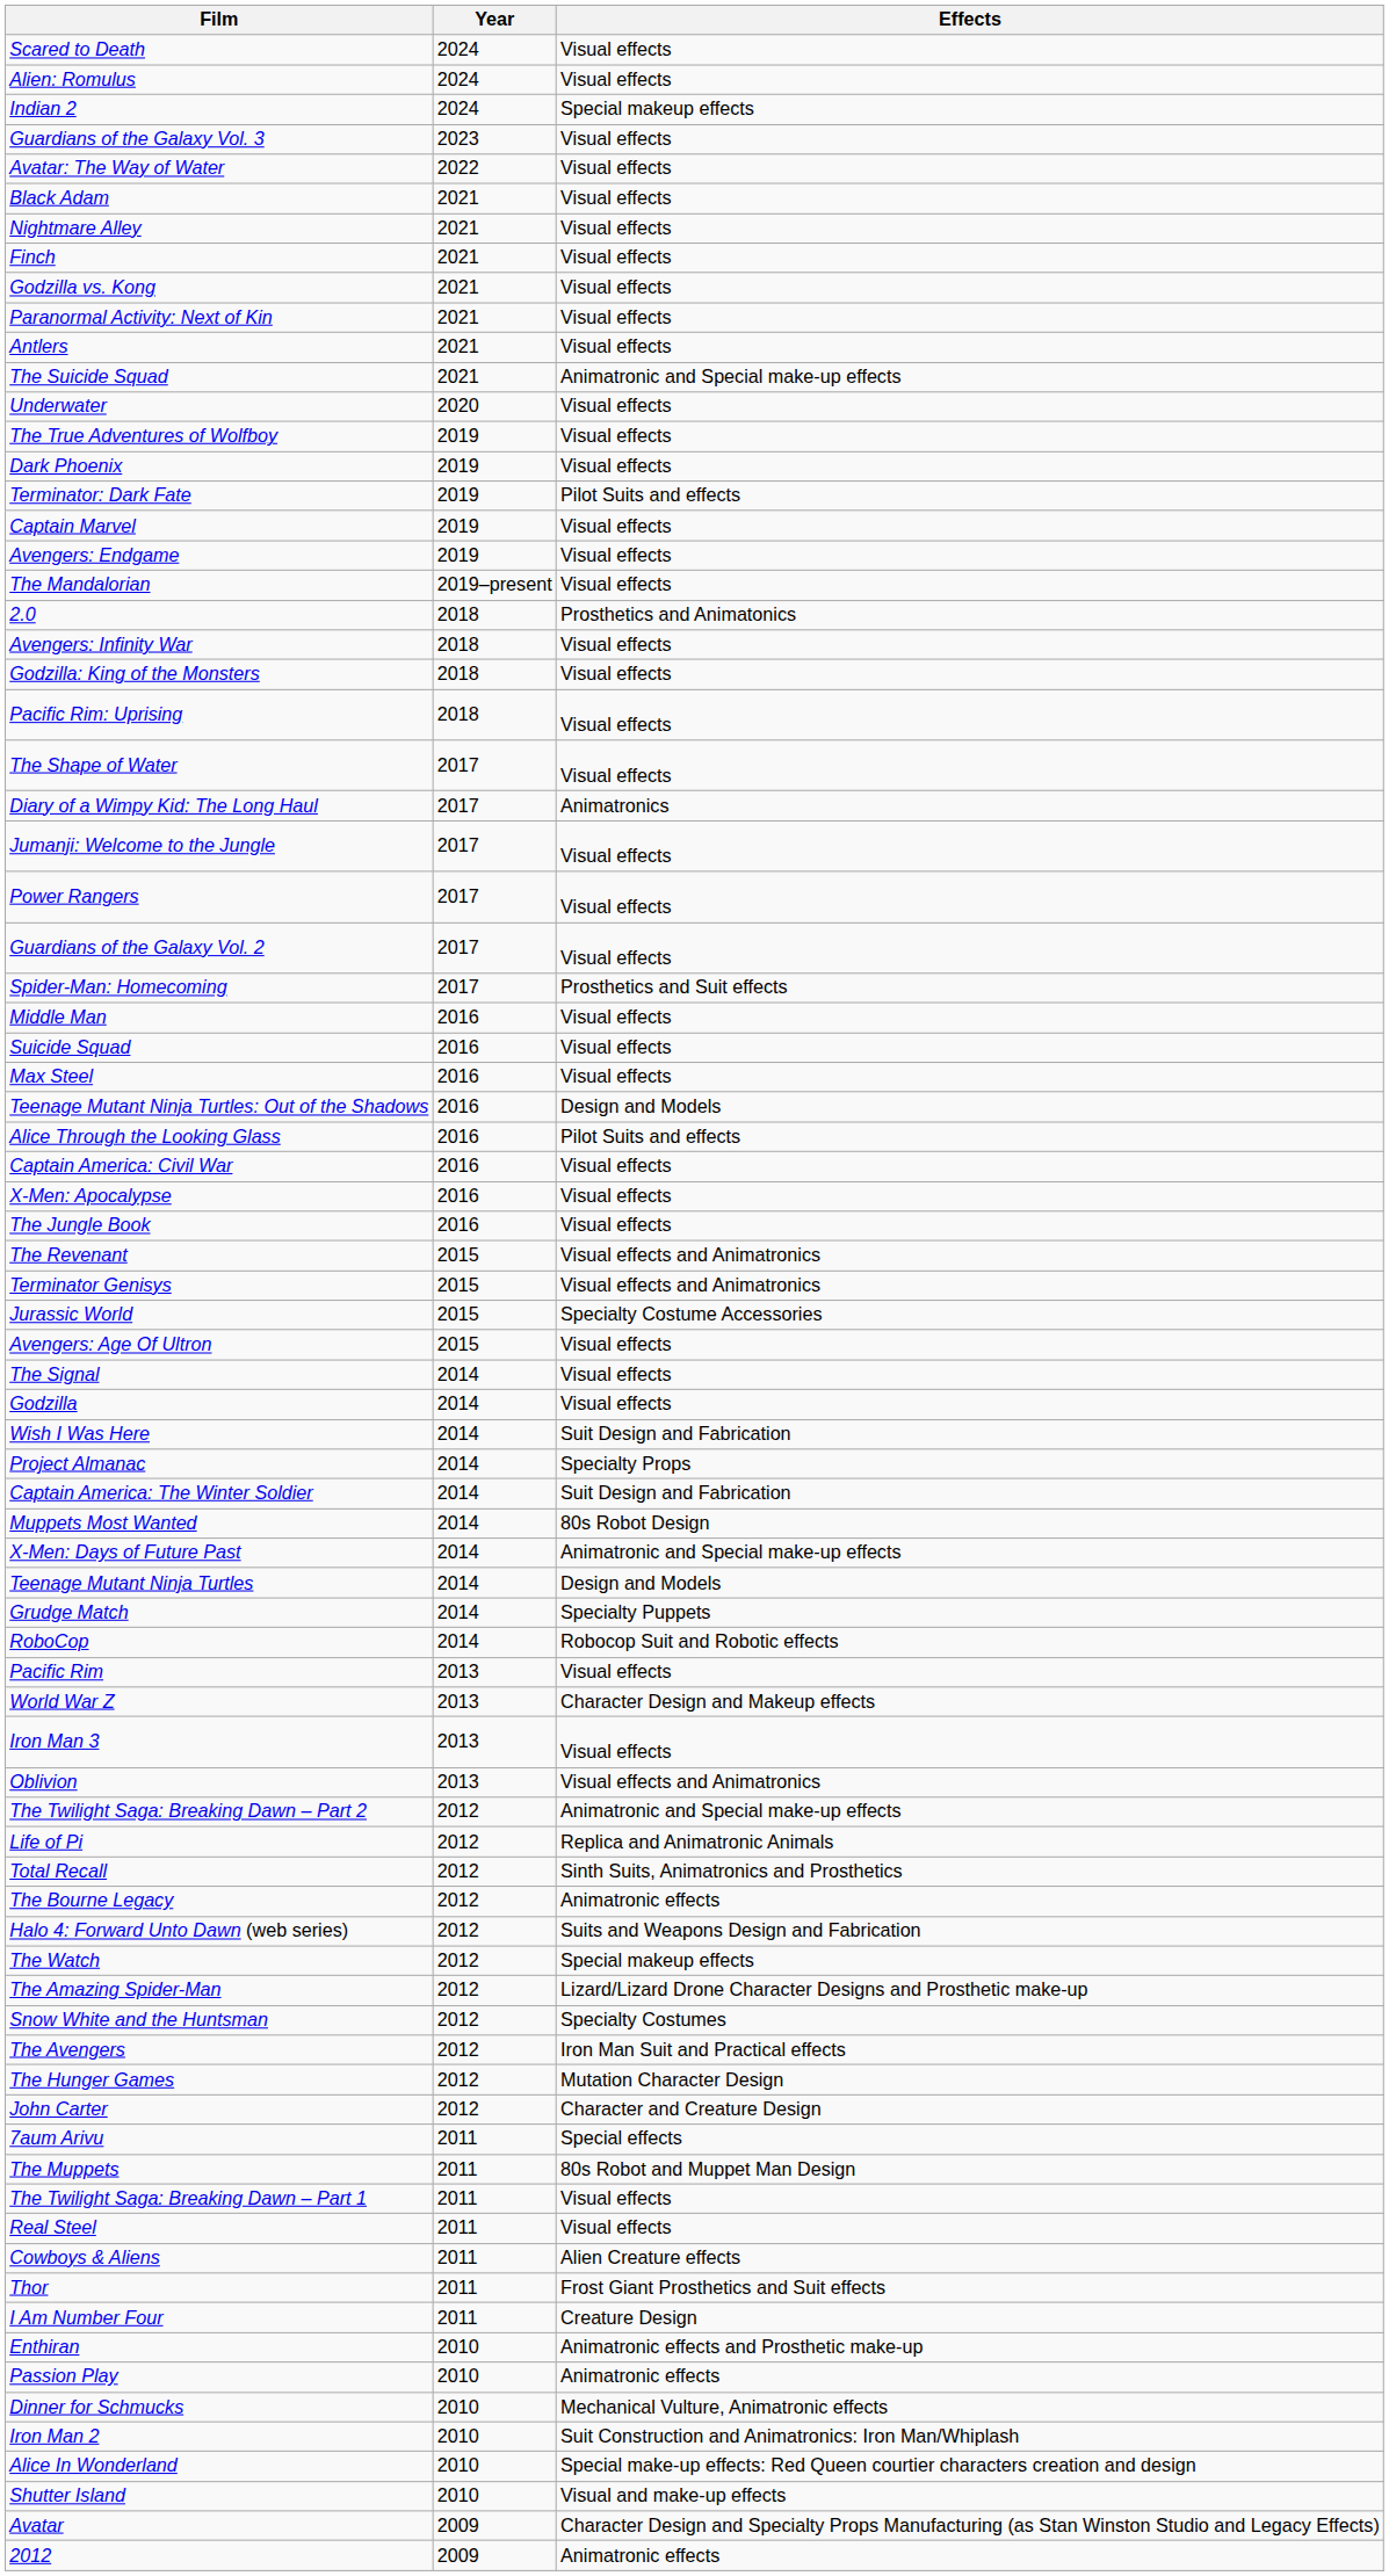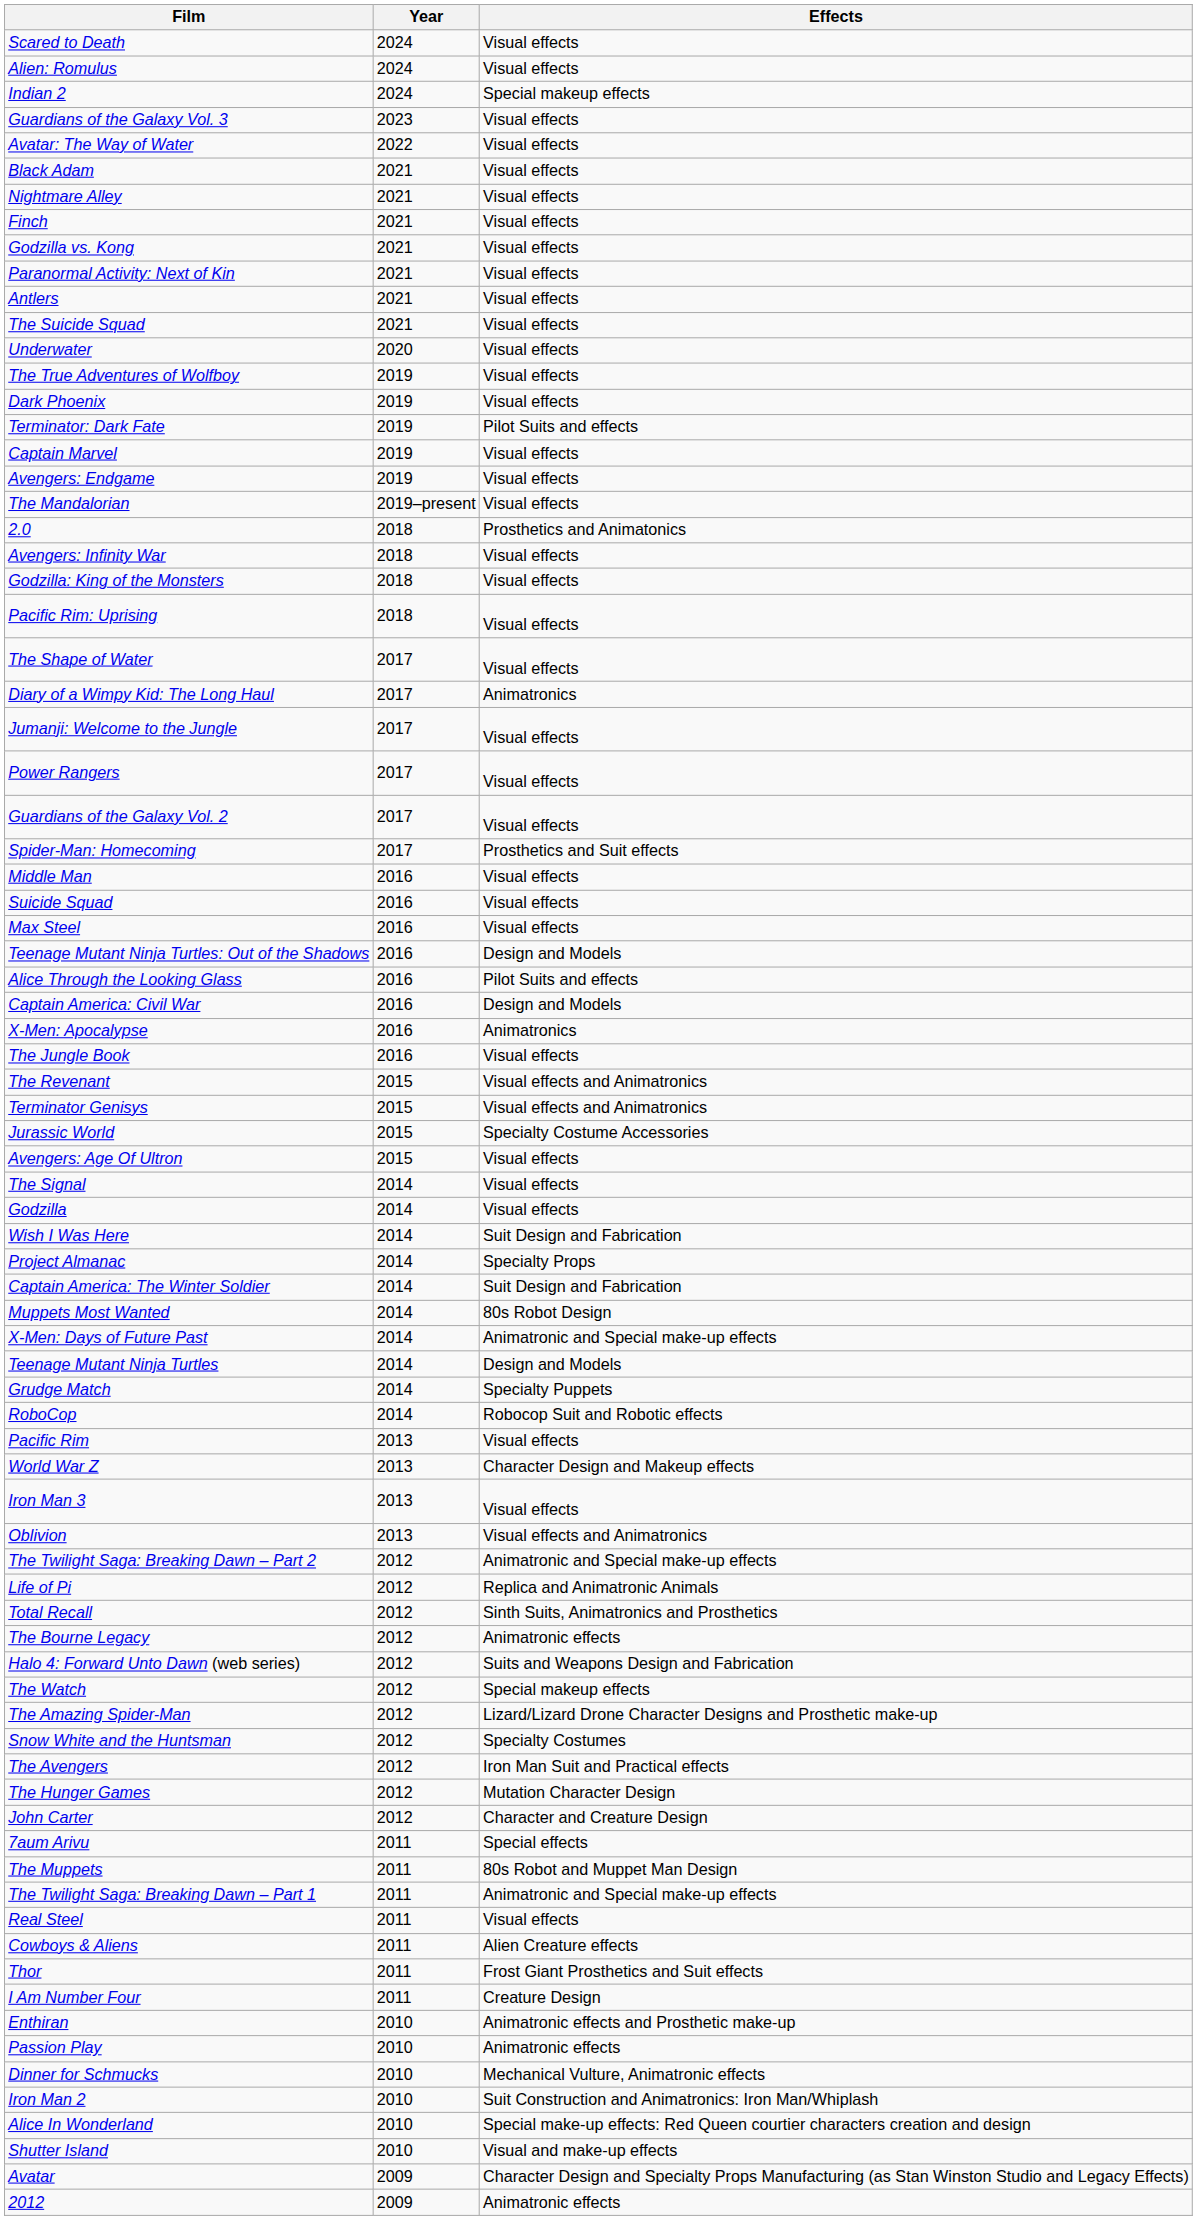The Suicide Squad | Effects: Animatronic and Special make-up effects -> Visual effects
Captain America: Civil War | Effects: Visual effects -> Design and Models
X-Men: Apocalypse | Effects: Visual effects -> Animatronics
The Twilight Saga: Breaking Dawn – Part 1 | Effects: Visual effects -> Animatronic and Special make-up effects
